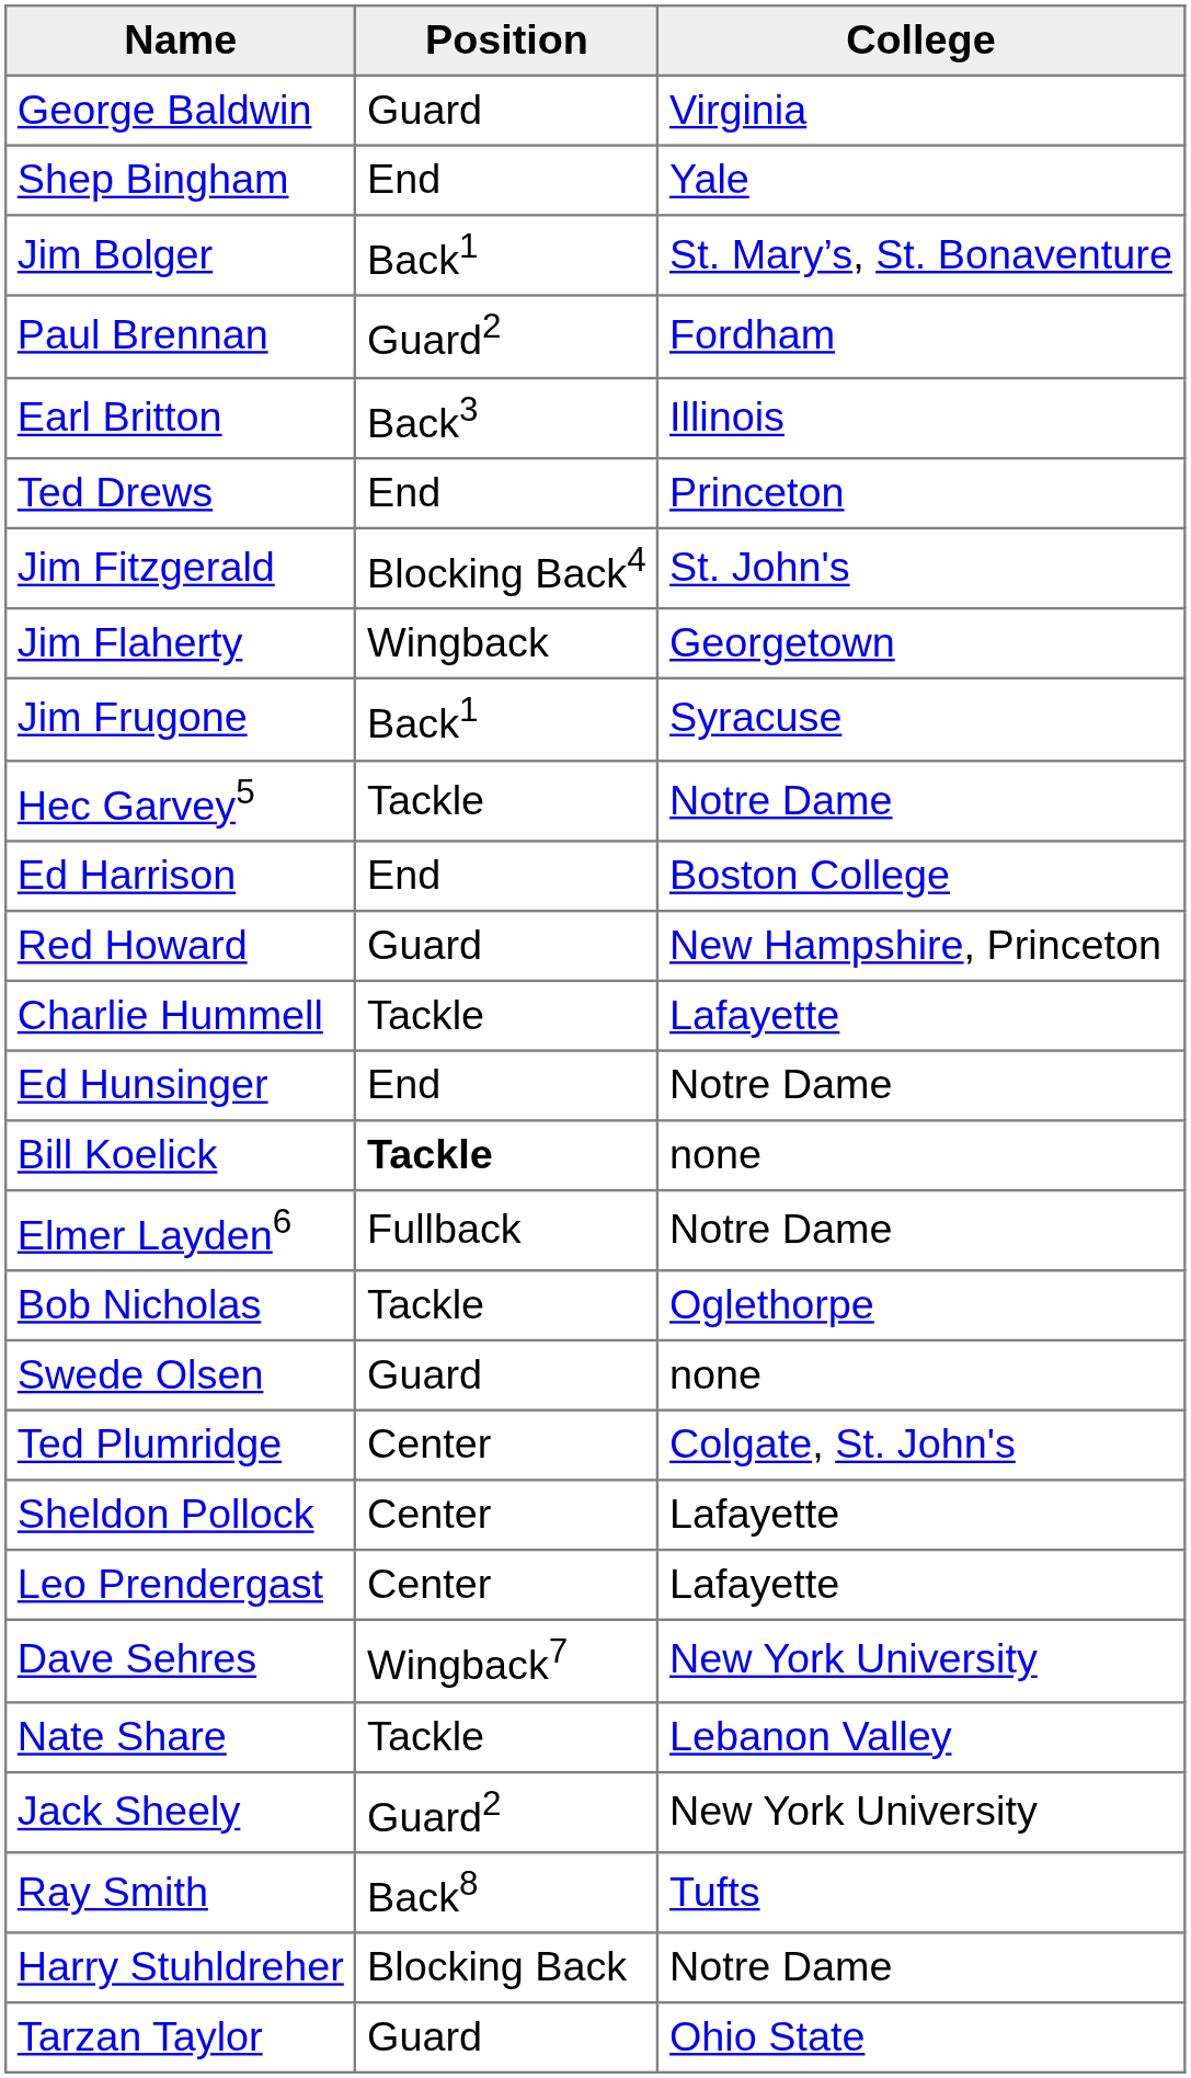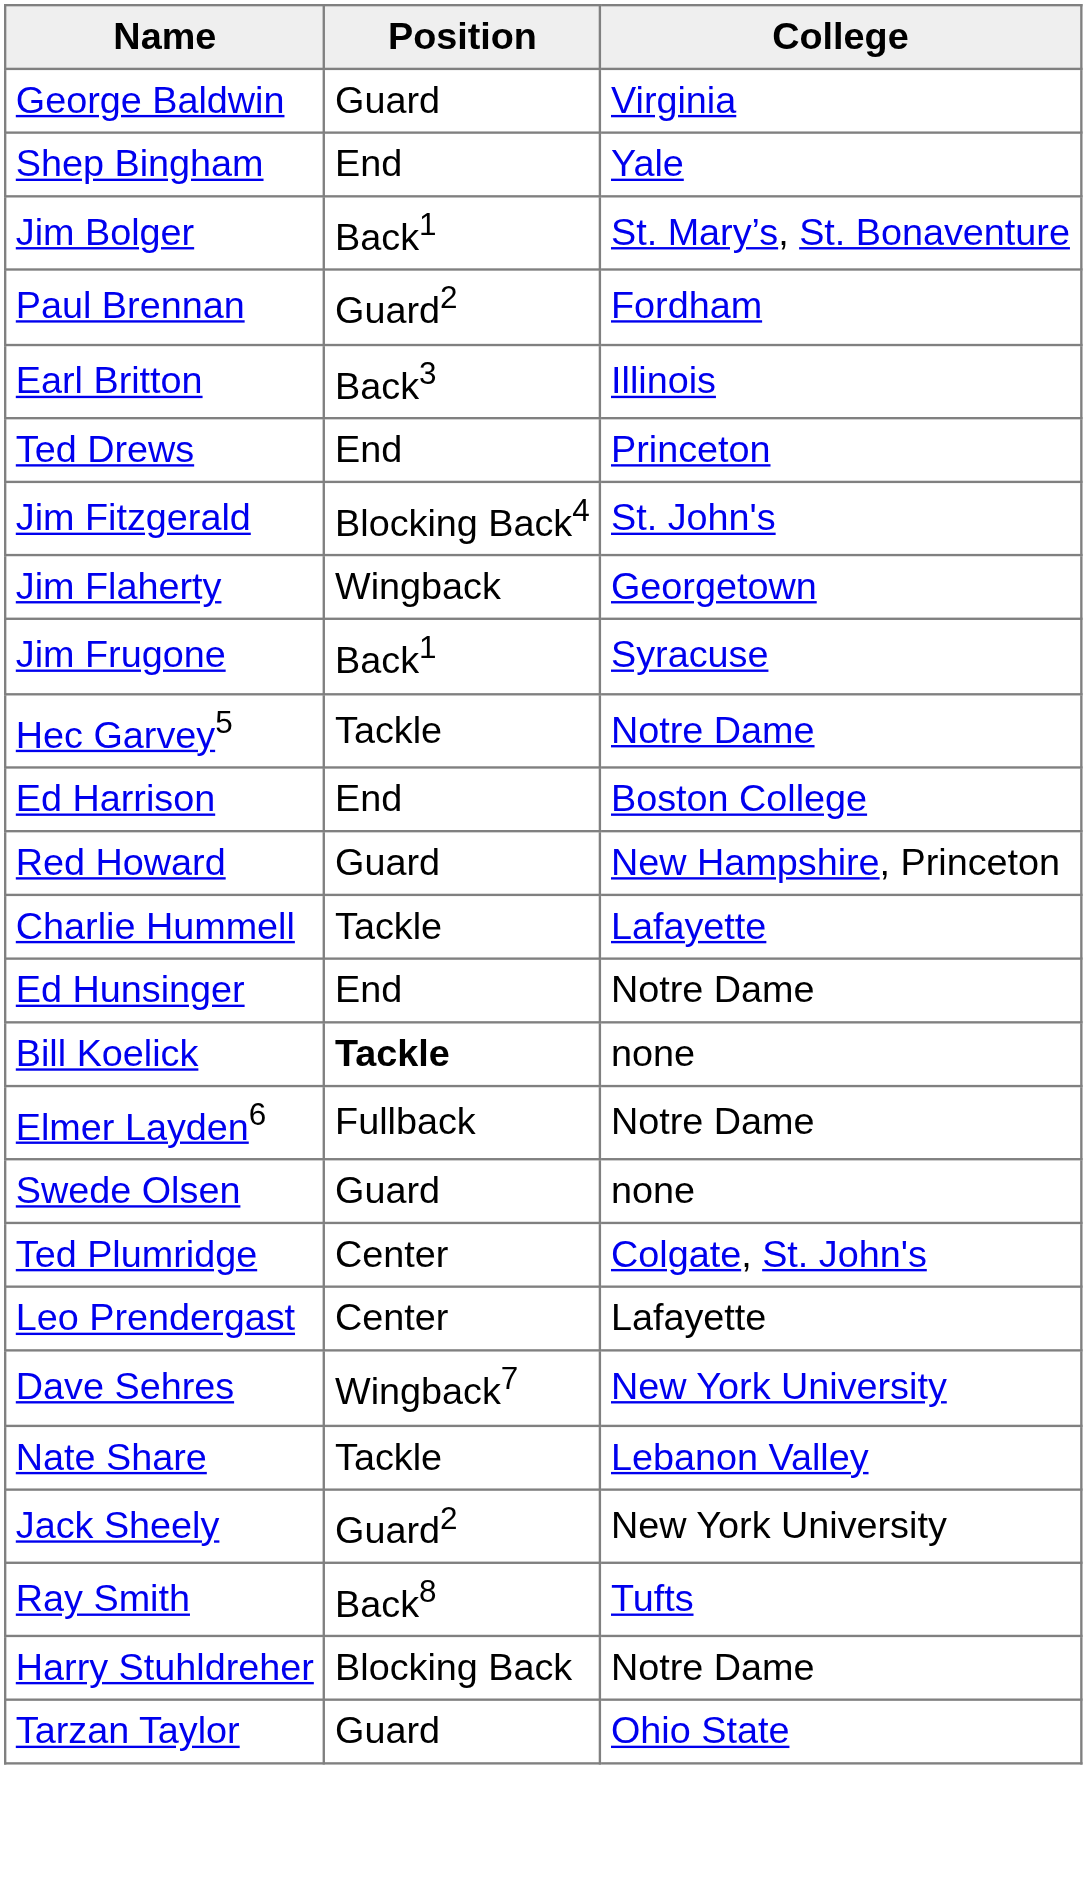- row: Bob Nicholas | Tackle | Oglethorpe
- row: Sheldon Pollock | Center | Lafayette
